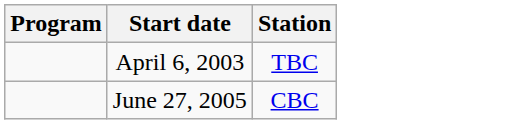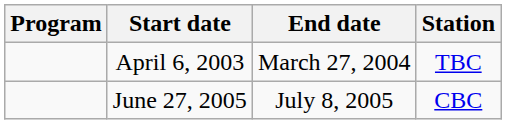+ column: End date | March 27, 2004 | July 8, 2005
